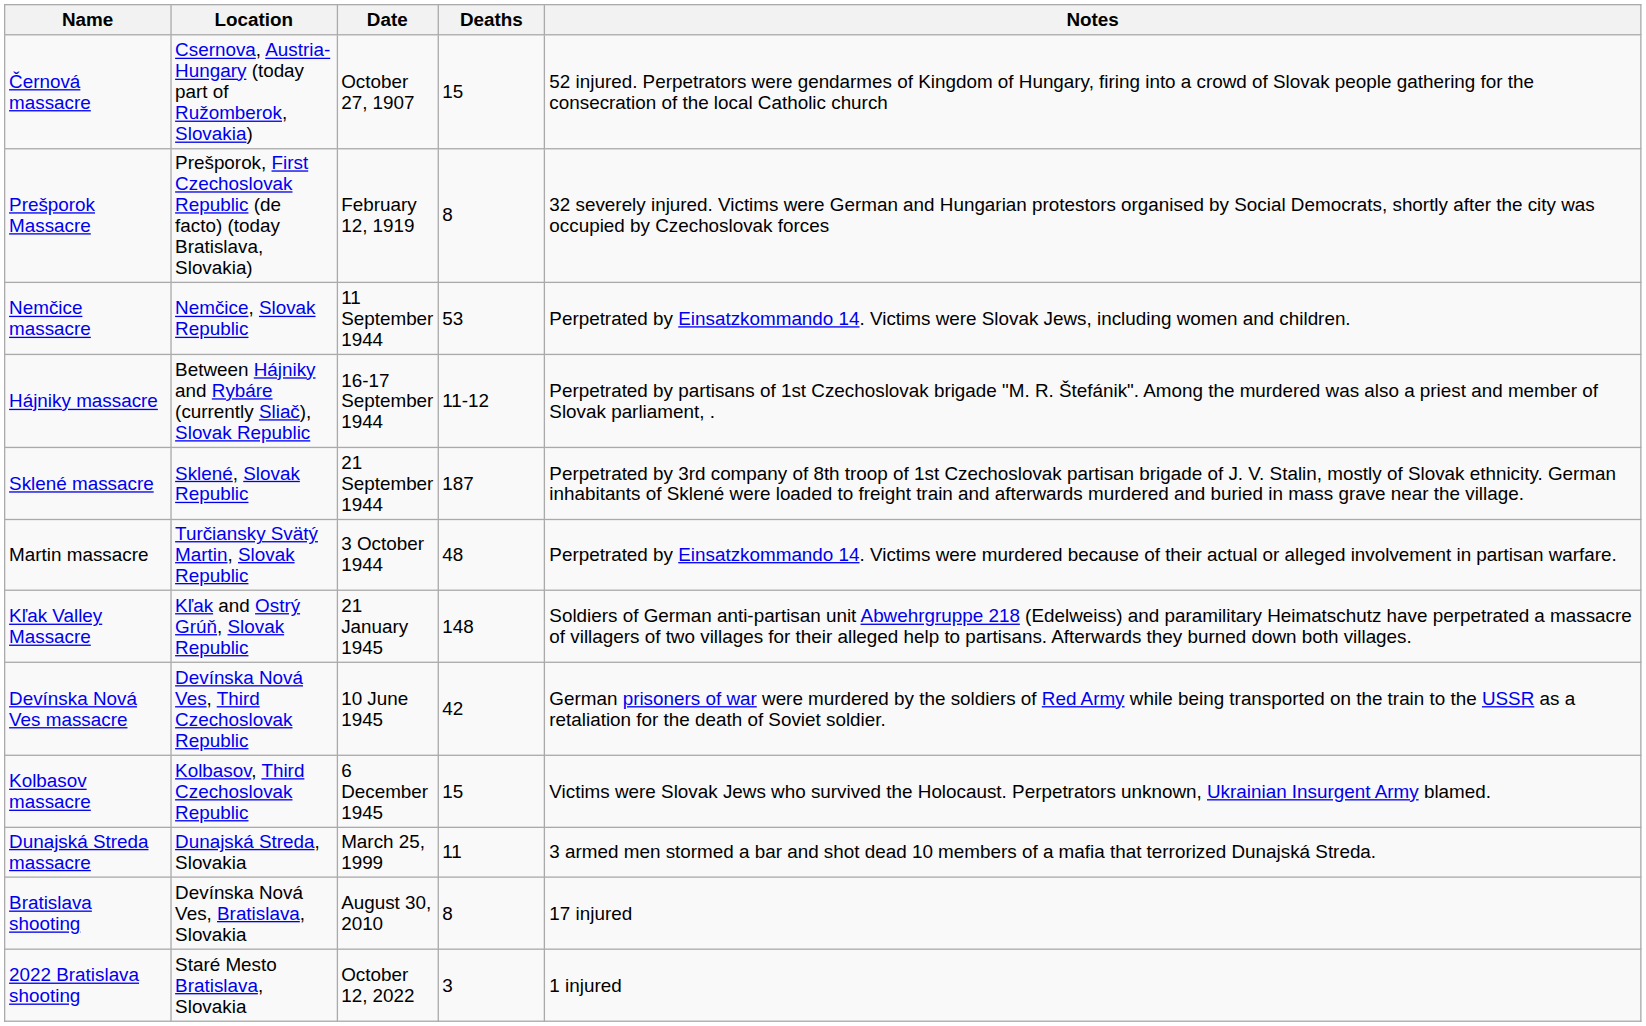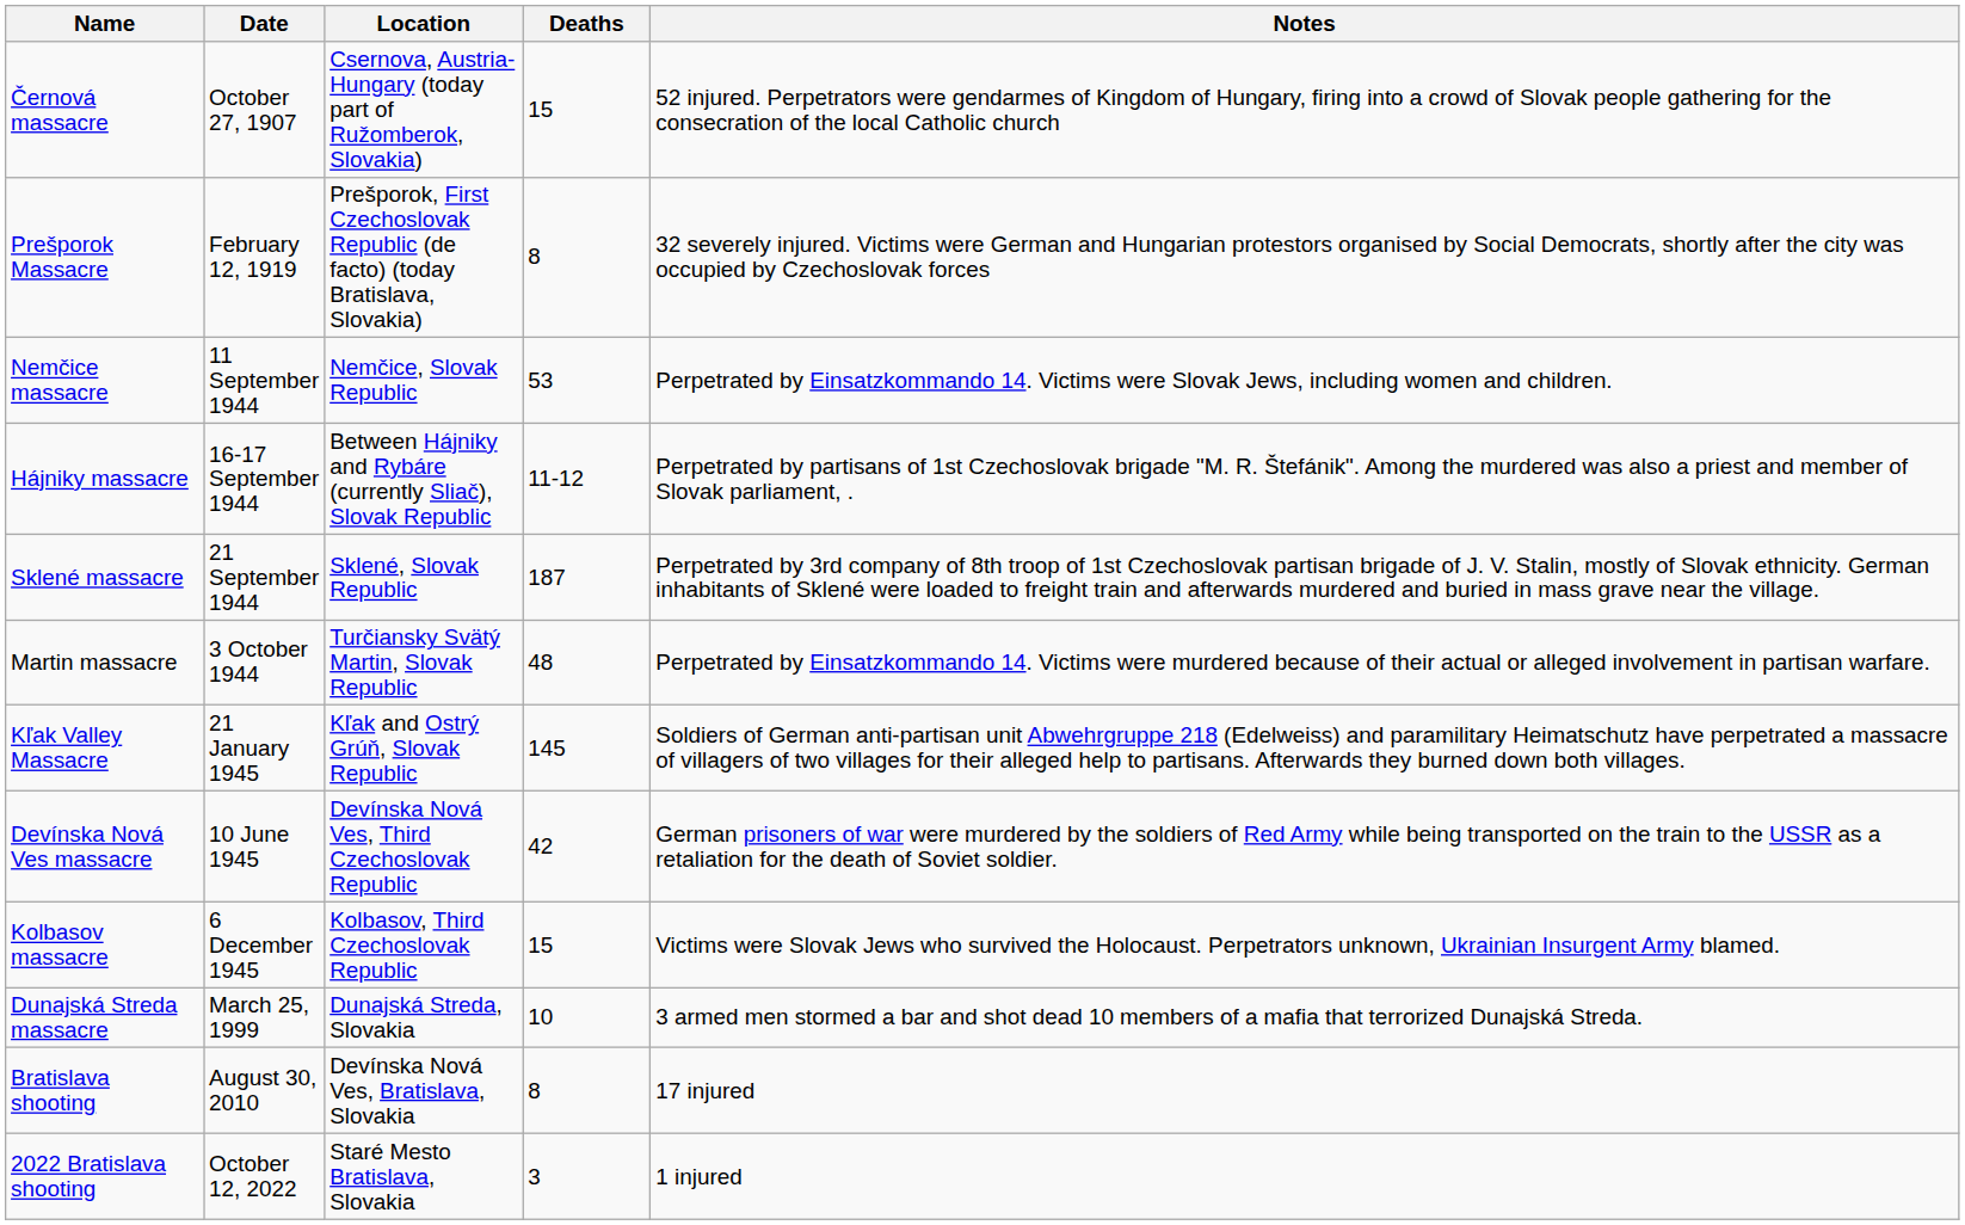columns swapped: Date <-> Location
Kľak Valley Massacre | Deaths: 148 -> 145
Dunajská Streda massacre | Deaths: 11 -> 10
